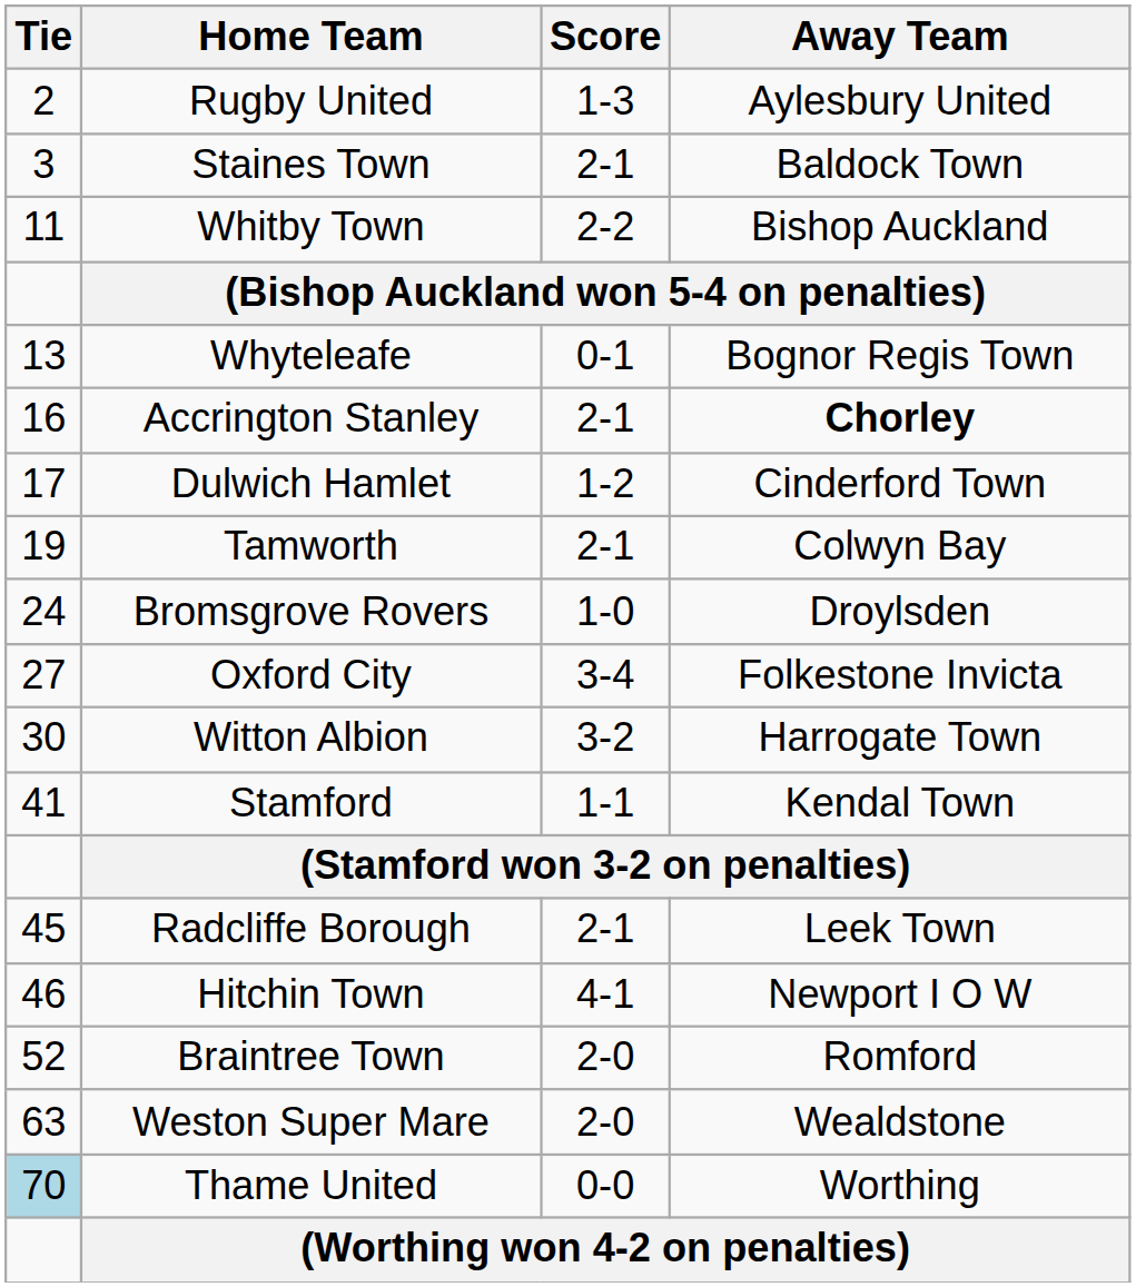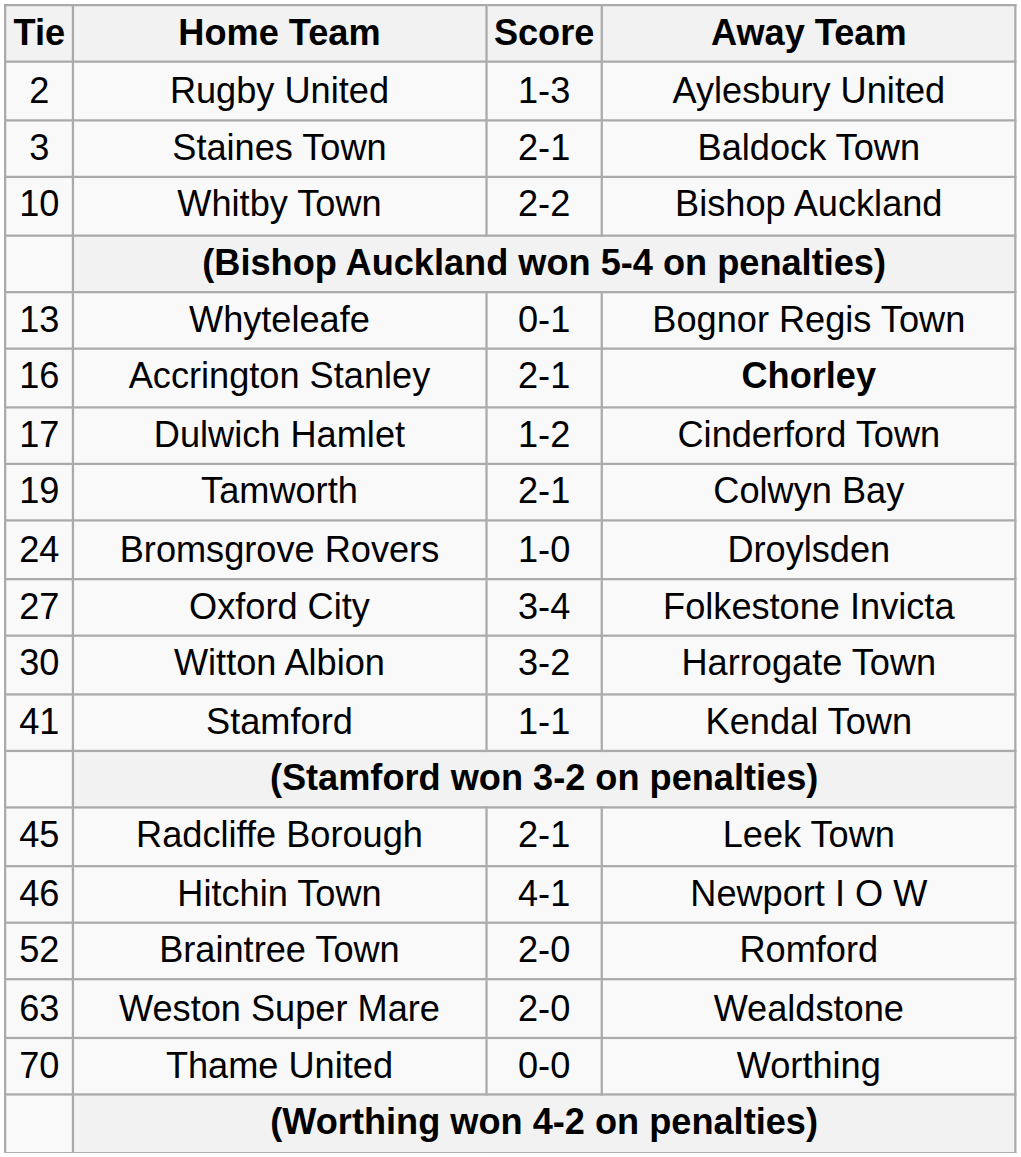Whitby Town | Tie: 11 -> 10
Thame United | Tie: lightblue background -> no background
